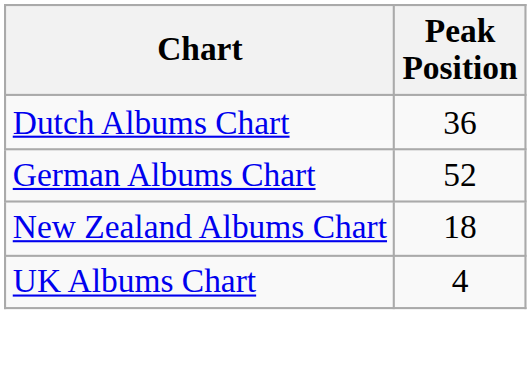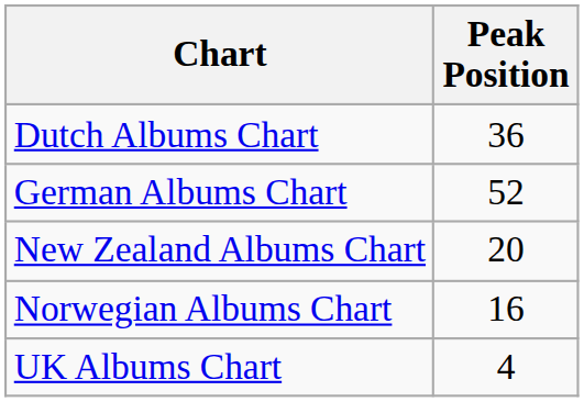New Zealand Albums Chart | Peak Position: 18 -> 20
+ row: Norwegian Albums Chart | 16
